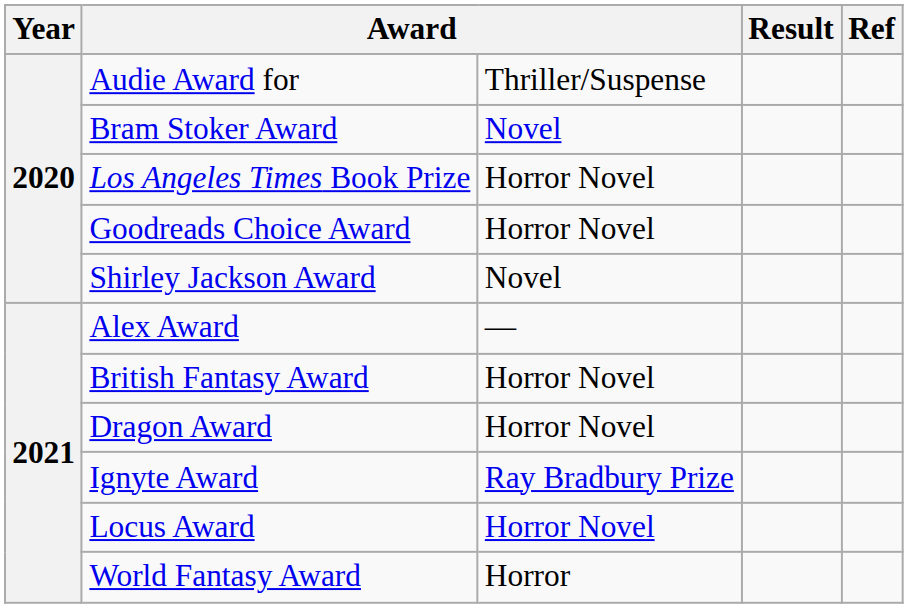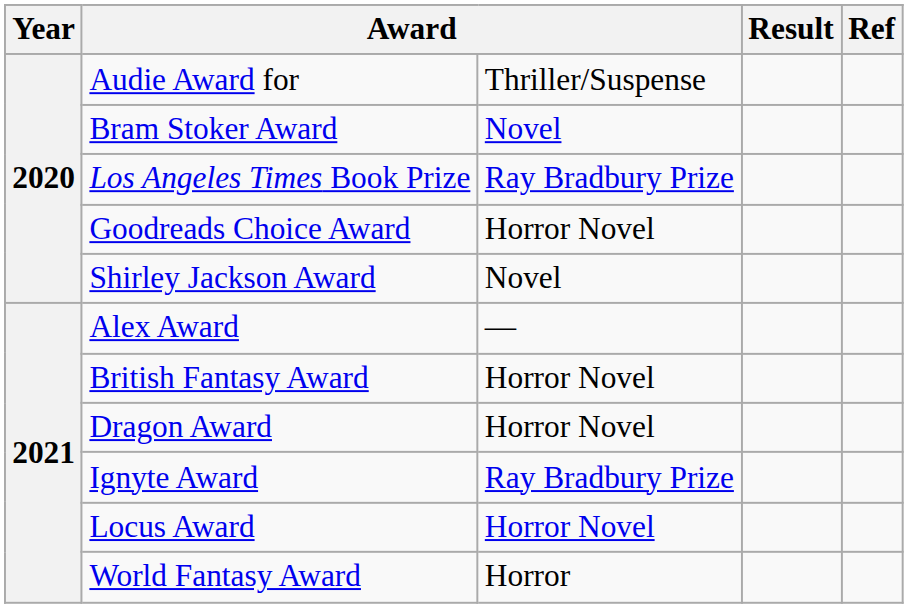Los Angeles Times Book Prize | column 3: Horror Novel -> Ray Bradbury Prize
